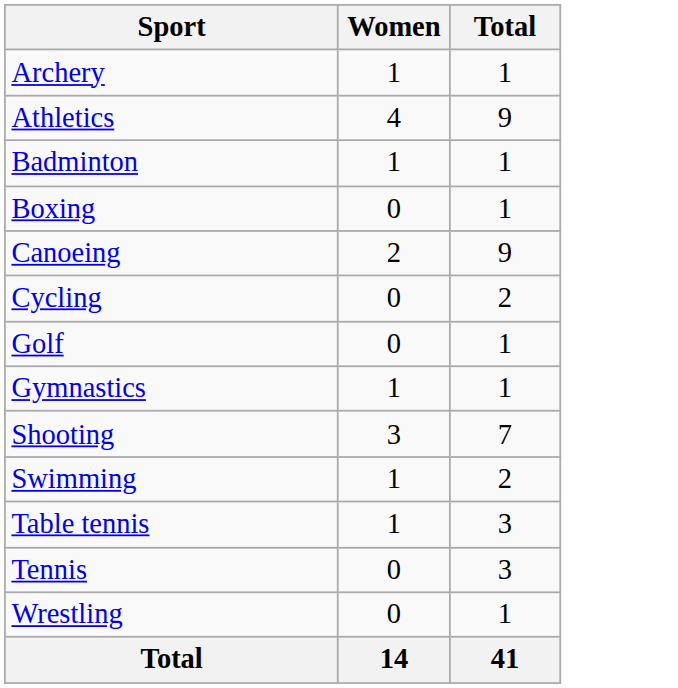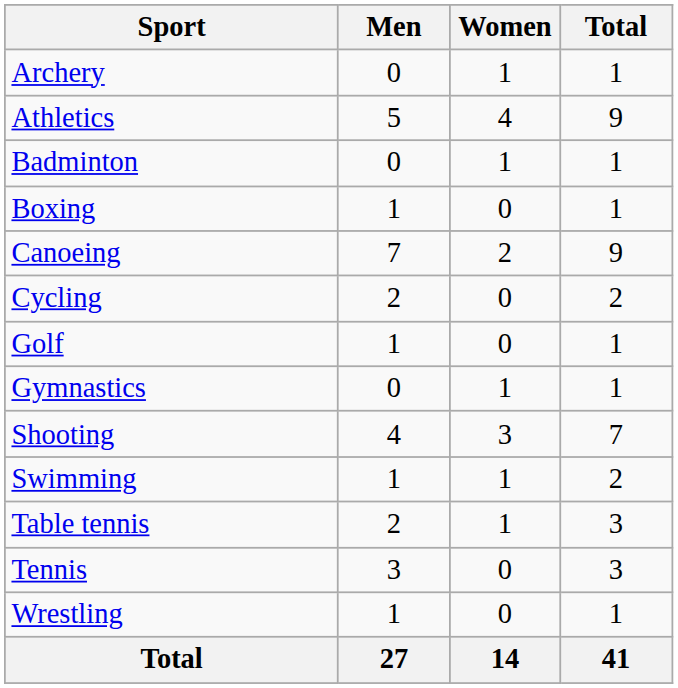+ column: Men | 0 | 5 | 0 | 1 | 7 | 2 | 1 | 0 | 4 | 1 | 2 | 3 | 1 | 27
